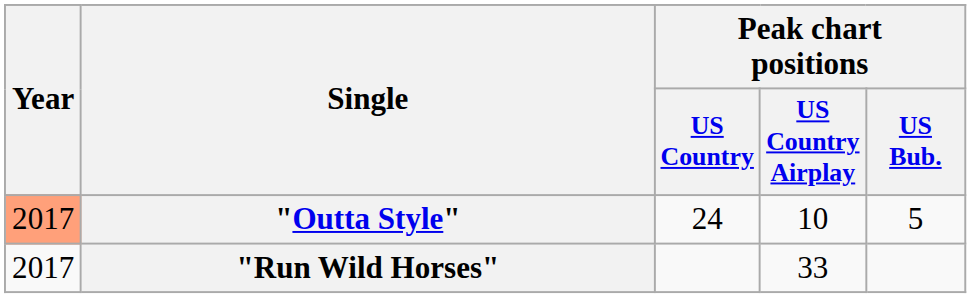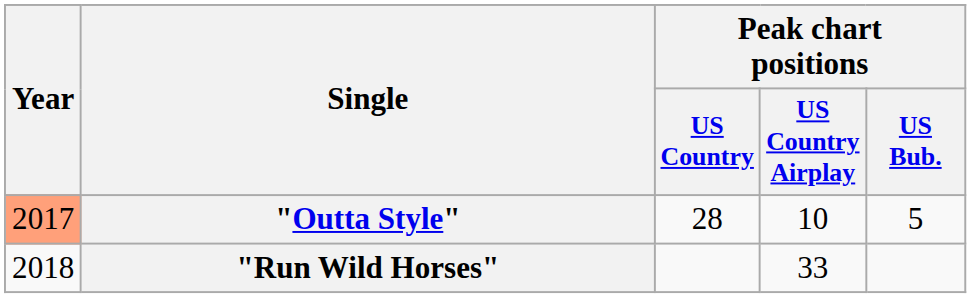"Outta Style" | Peak chart positions / US Country: 24 -> 28
"Run Wild Horses" | Year: 2017 -> 2018
